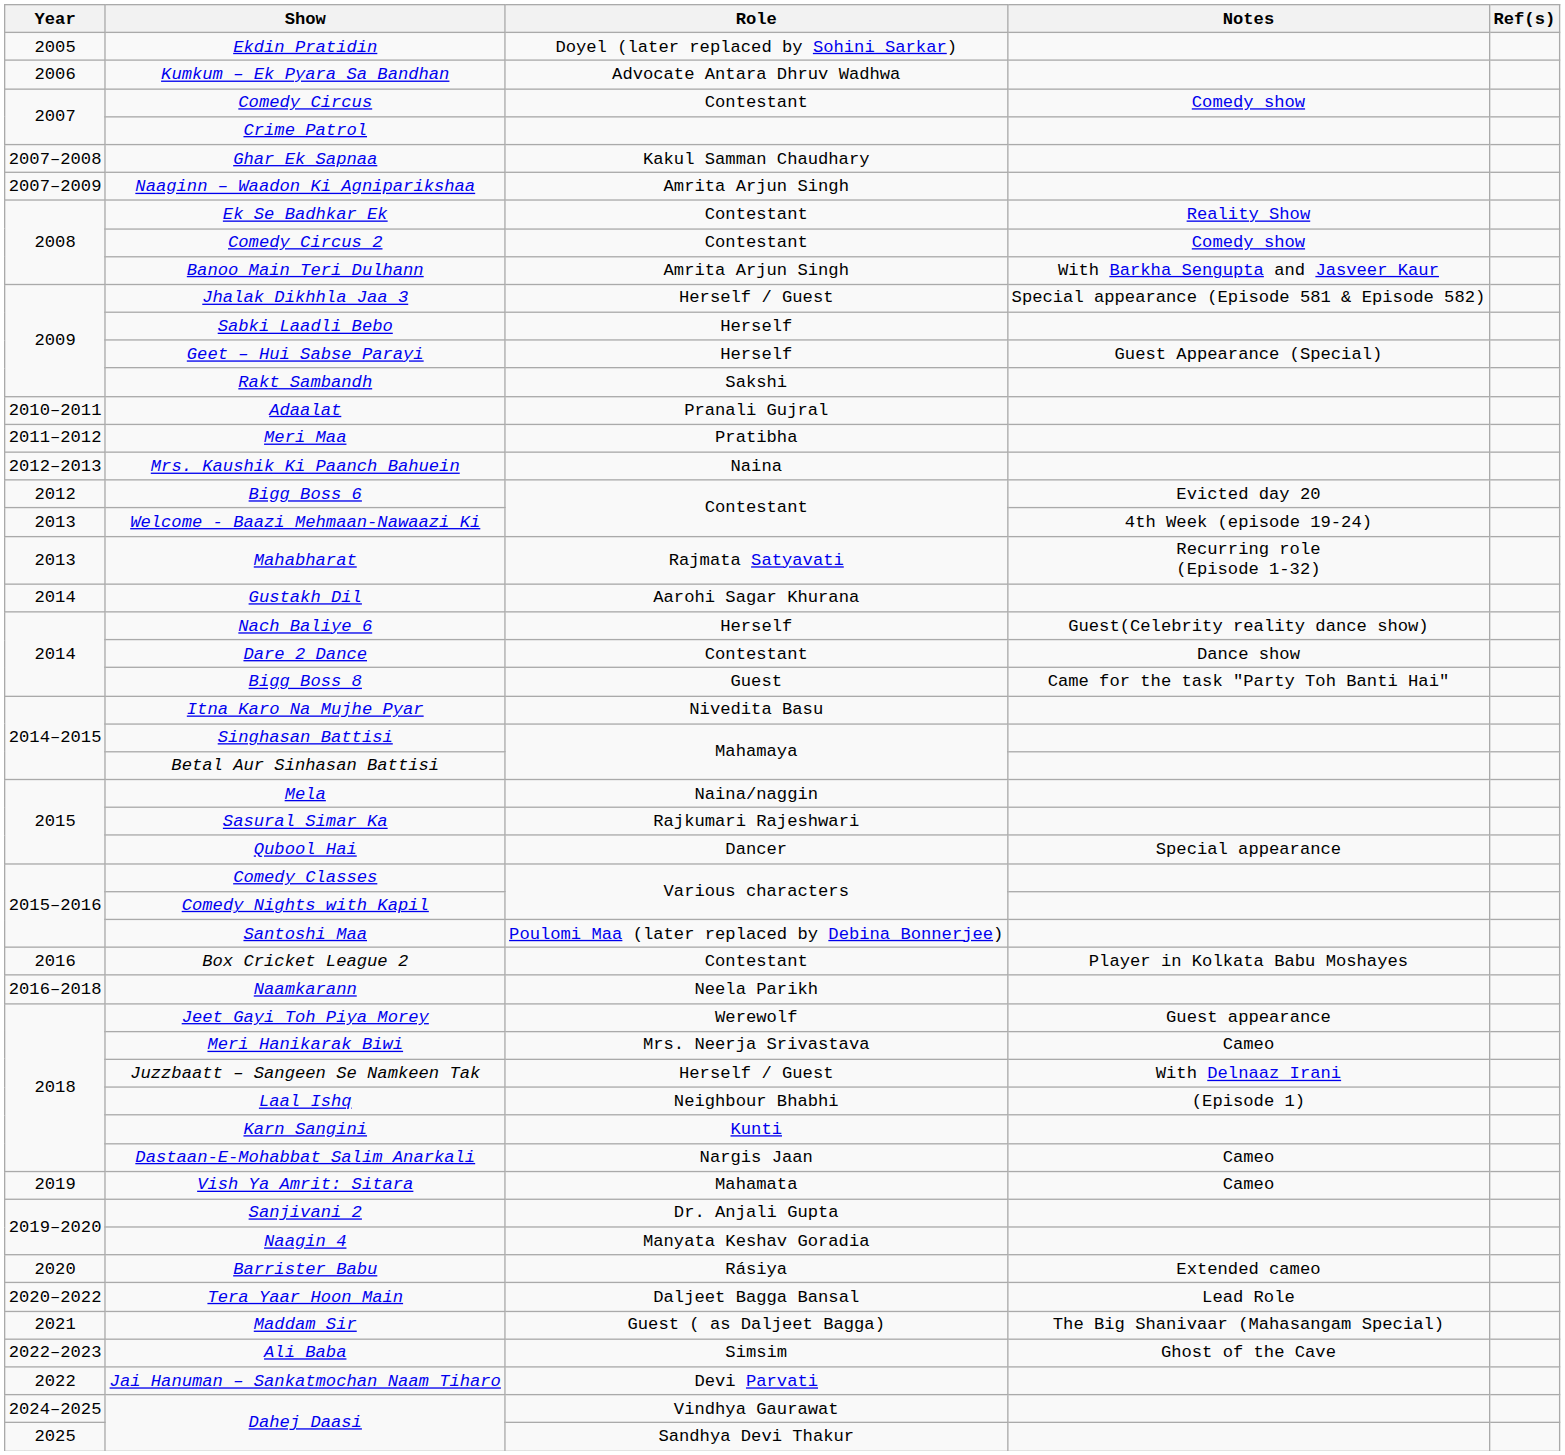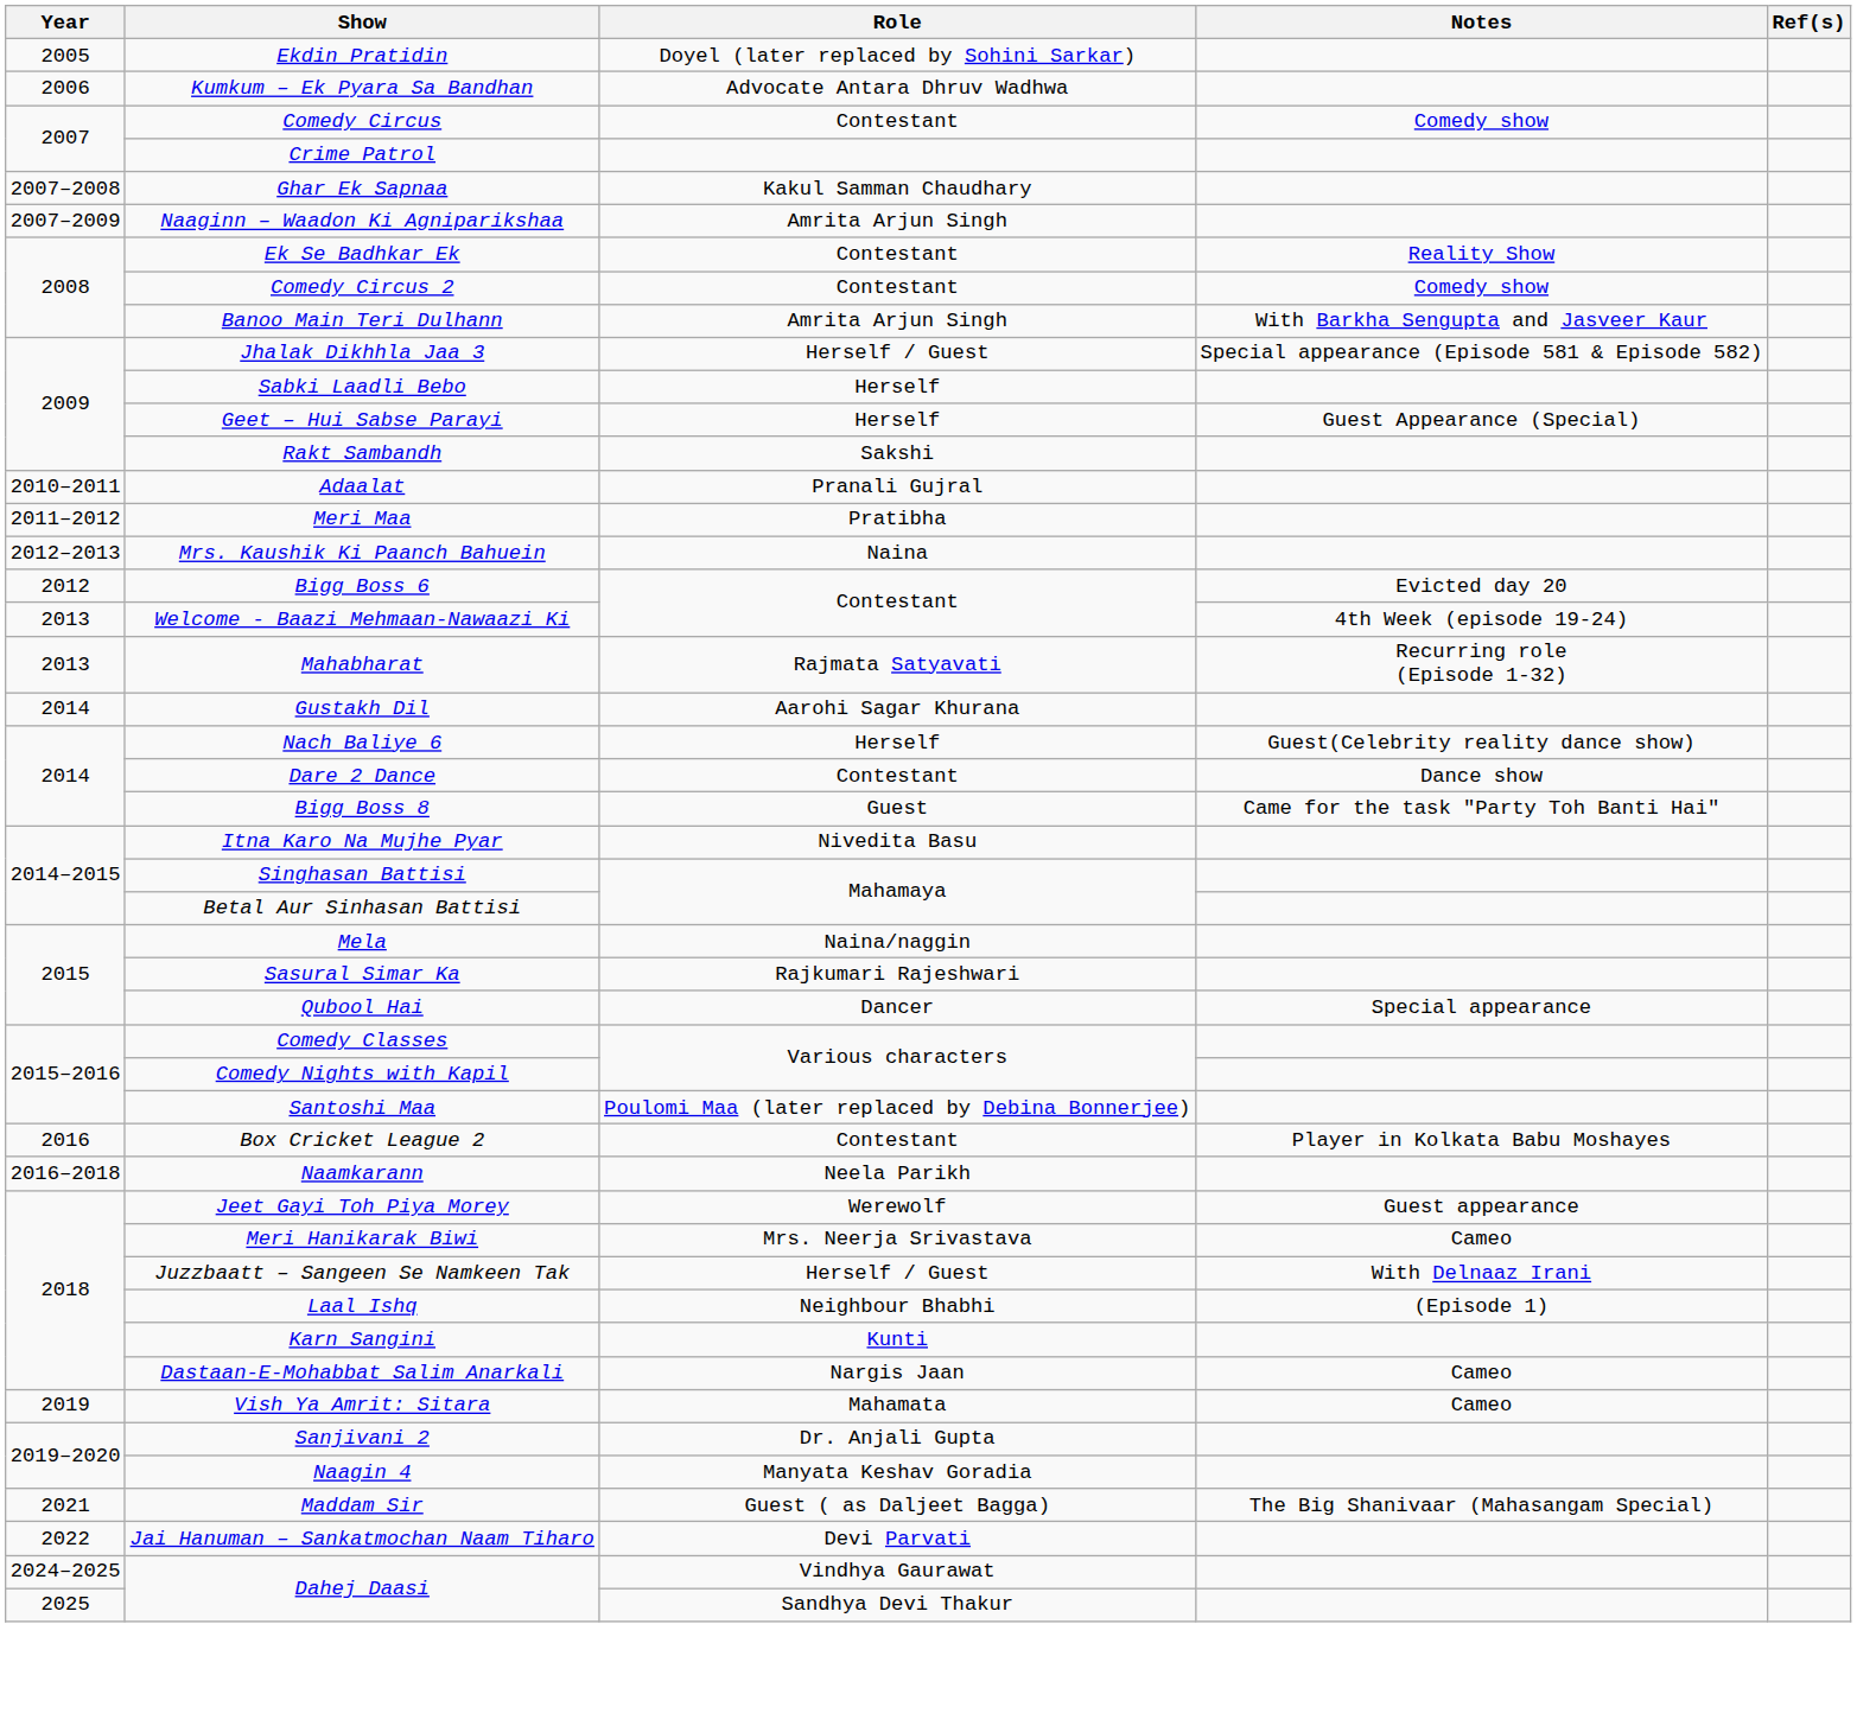- row: 2020 | Barrister Babu | Rásiya | Extended cameo
- row: 2020–2022 | Tera Yaar Hoon Main | Daljeet Bagga Bansal | Lead Role
- row: 2022–2023 | Ali Baba | Simsim | Ghost of the Cave
